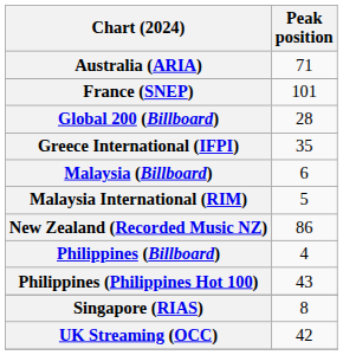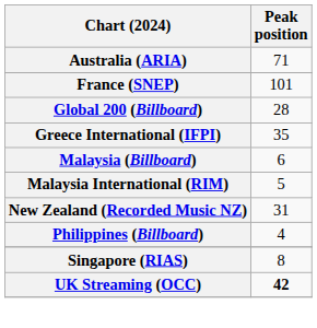New Zealand (Recorded Music NZ) | Peak position: 86 -> 31
- row: Philippines (Philippines Hot 100) | 43
UK Streaming (OCC) | Peak position: normal -> bold
